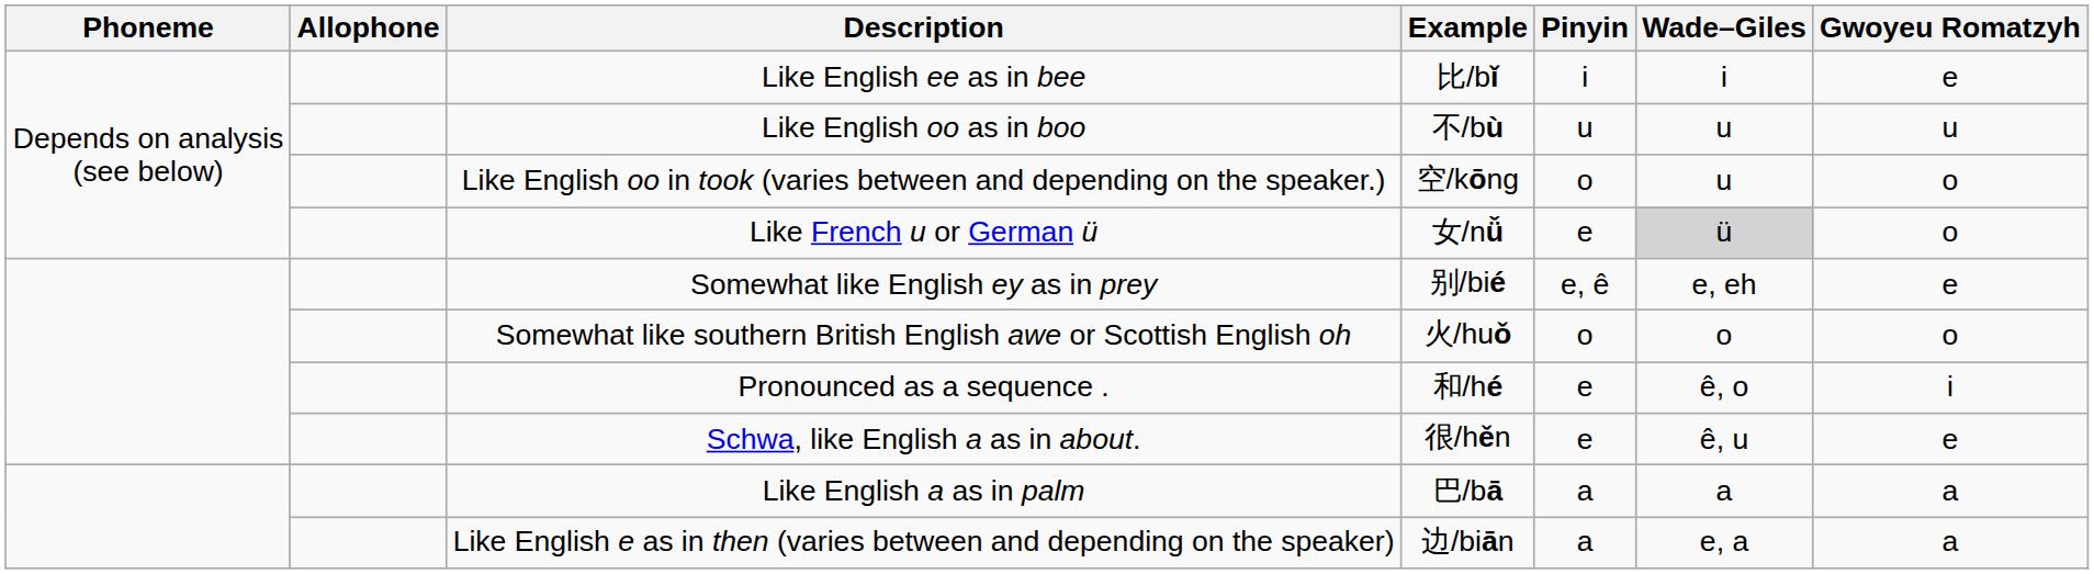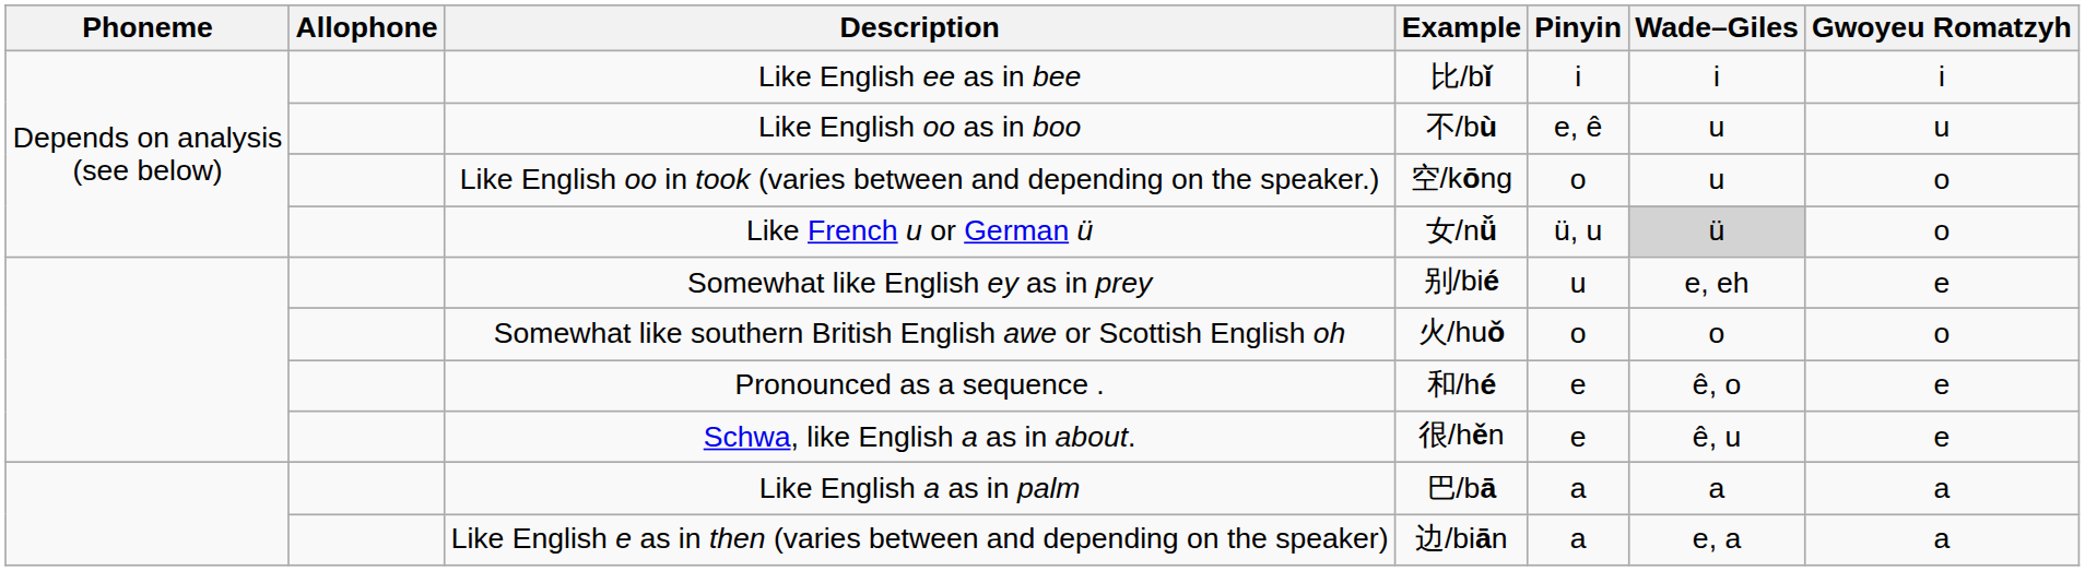Like English ee as in bee | Gwoyeu Romatzyh: e -> i
Like English oo as in boo | Pinyin: u -> e, ê
Like French u or German ü | Pinyin: e -> ü, u
Somewhat like English ey as in prey | Pinyin: e, ê -> u
Pronounced as a sequence . | Gwoyeu Romatzyh: i -> e
